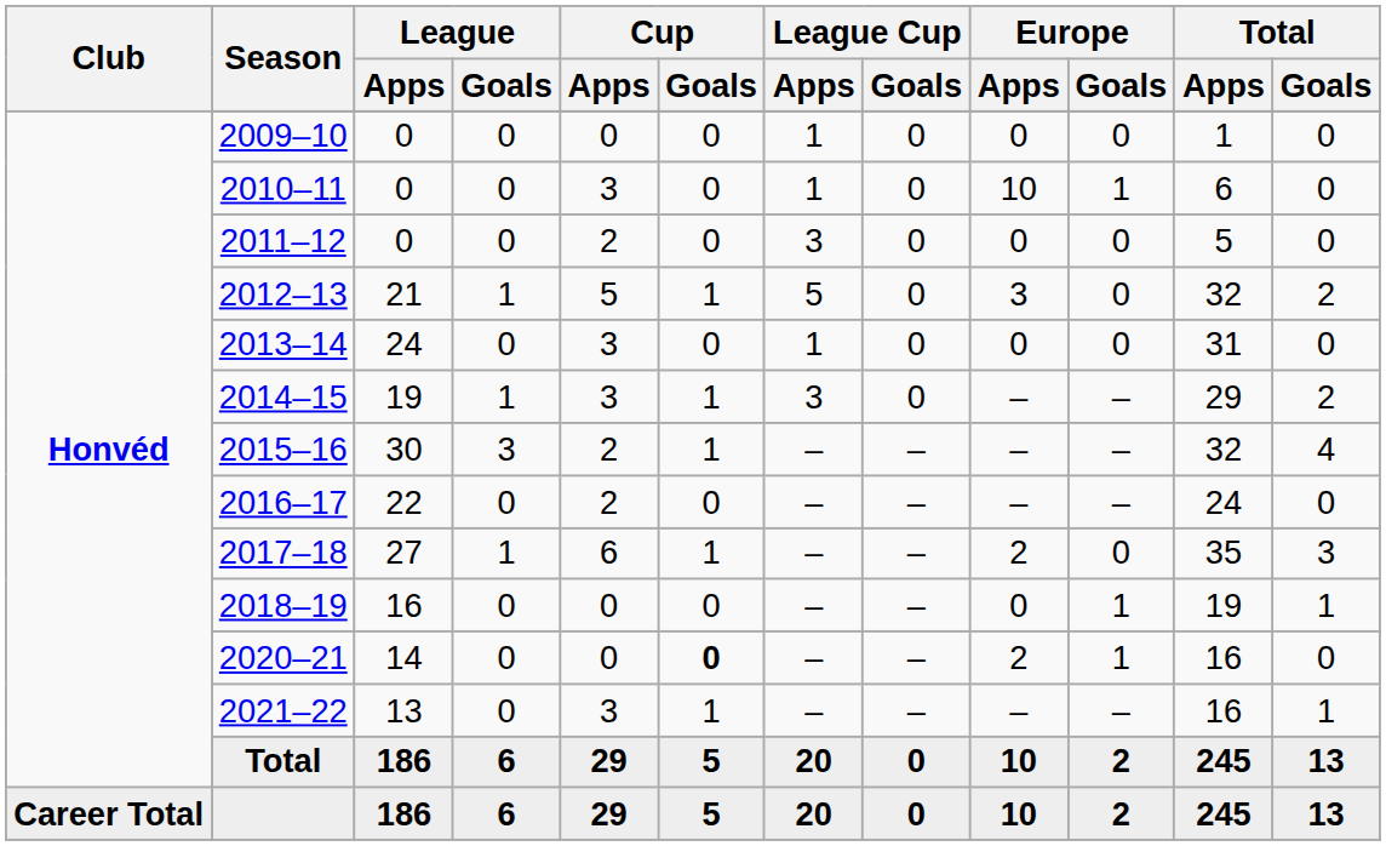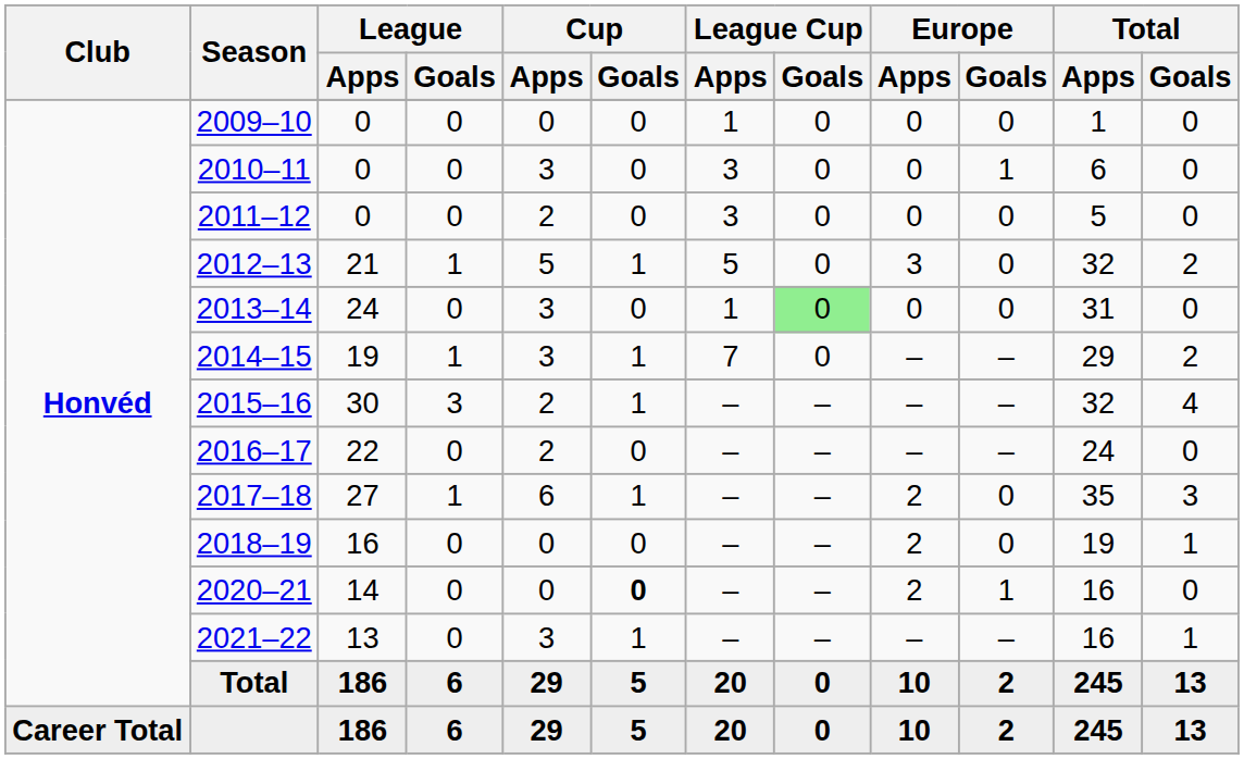2010–11 | League Cup / Apps: 1 -> 3
2010–11 | Europe / Apps: 10 -> 0
2013–14 | League Cup / Goals: no background -> lightgreen background
2014–15 | League Cup / Apps: 3 -> 7
2018–19 | Europe / Apps: 0 -> 2
2018–19 | Europe / Goals: 1 -> 0
